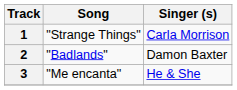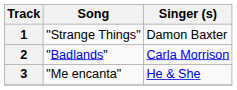1 | Singer (s): Carla Morrison -> Damon Baxter
2 | Singer (s): Damon Baxter -> Carla Morrison
